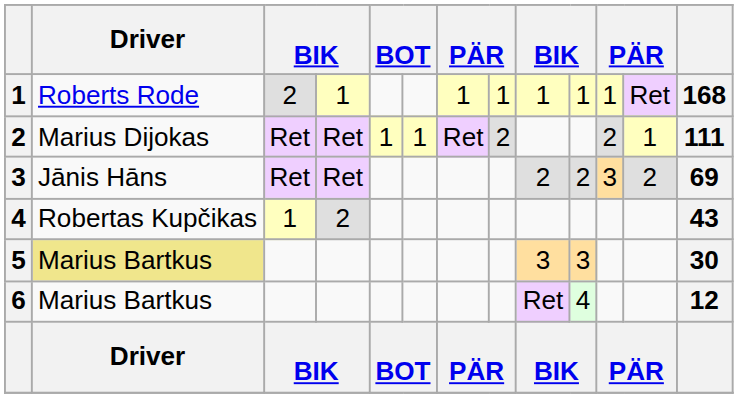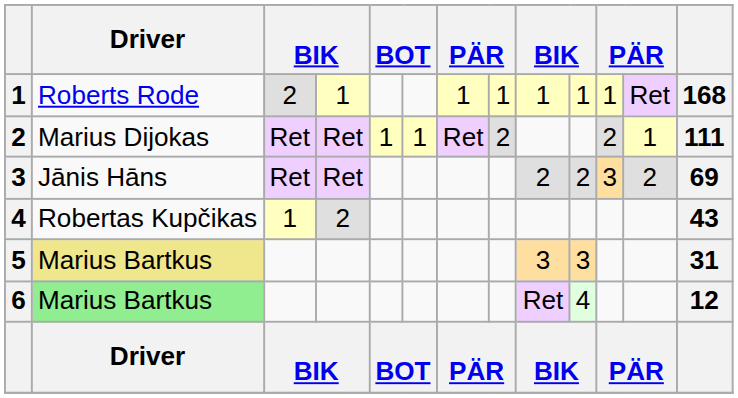5 | column 13: 30 -> 31
6 | Driver: no background -> lightgreen background
